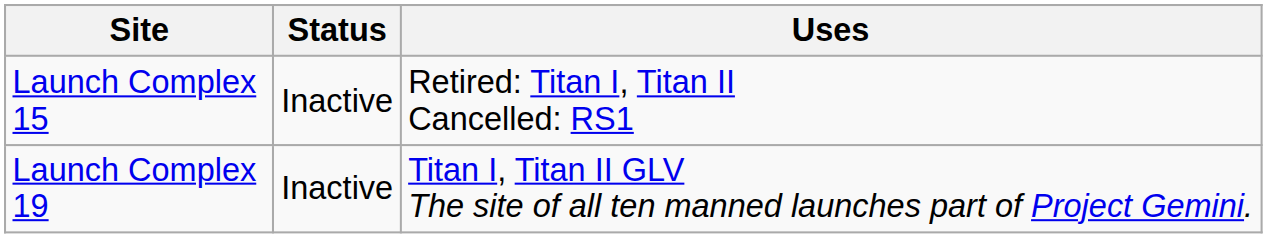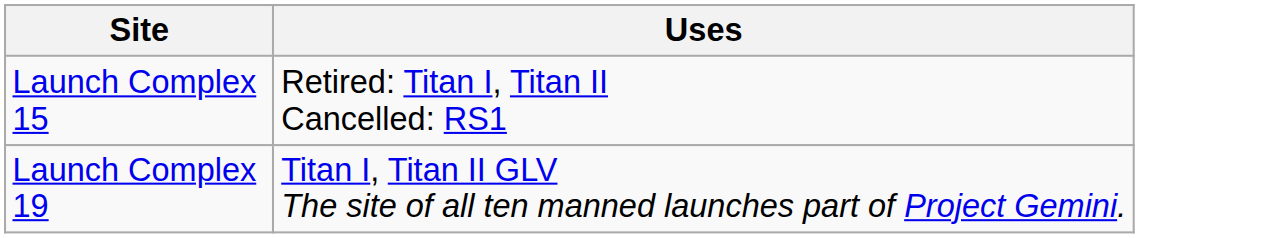- column: Status | Inactive | Inactive
